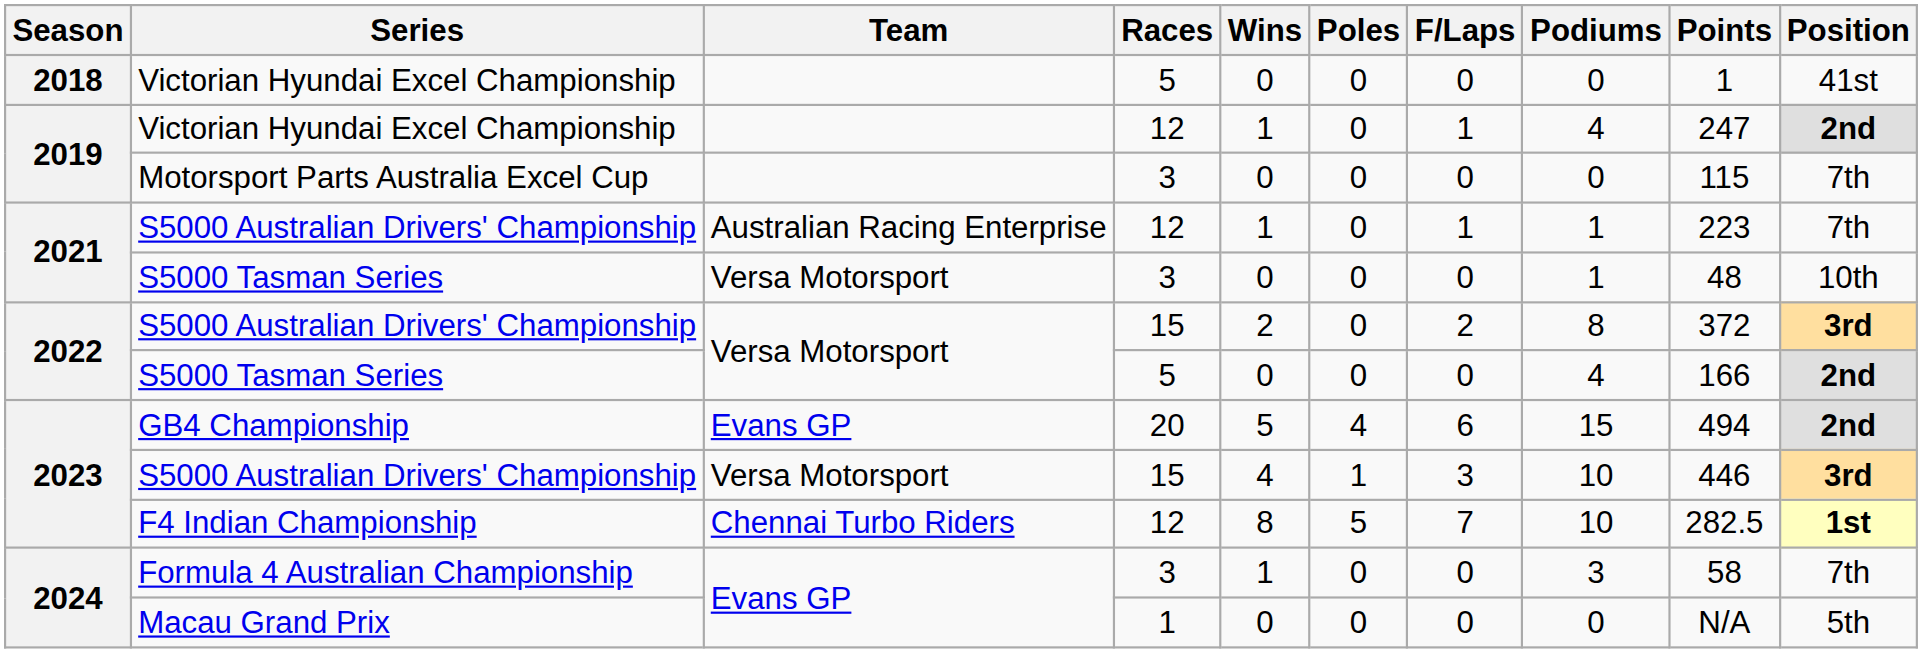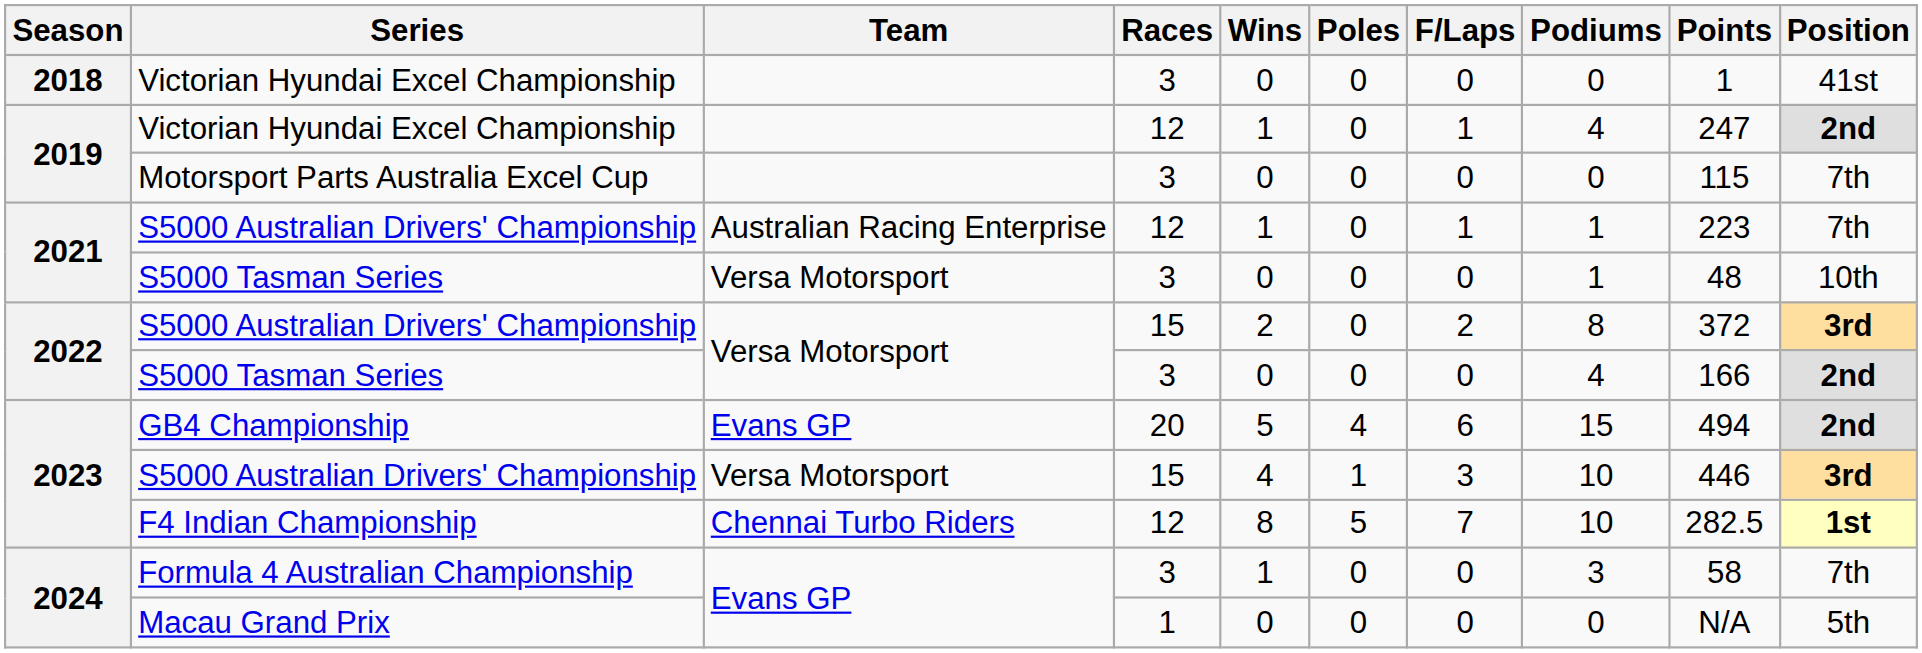2018 / Victorian Hyundai Excel Championship | Races: 5 -> 3
2022 / S5000 Tasman Series | Races: 5 -> 3
